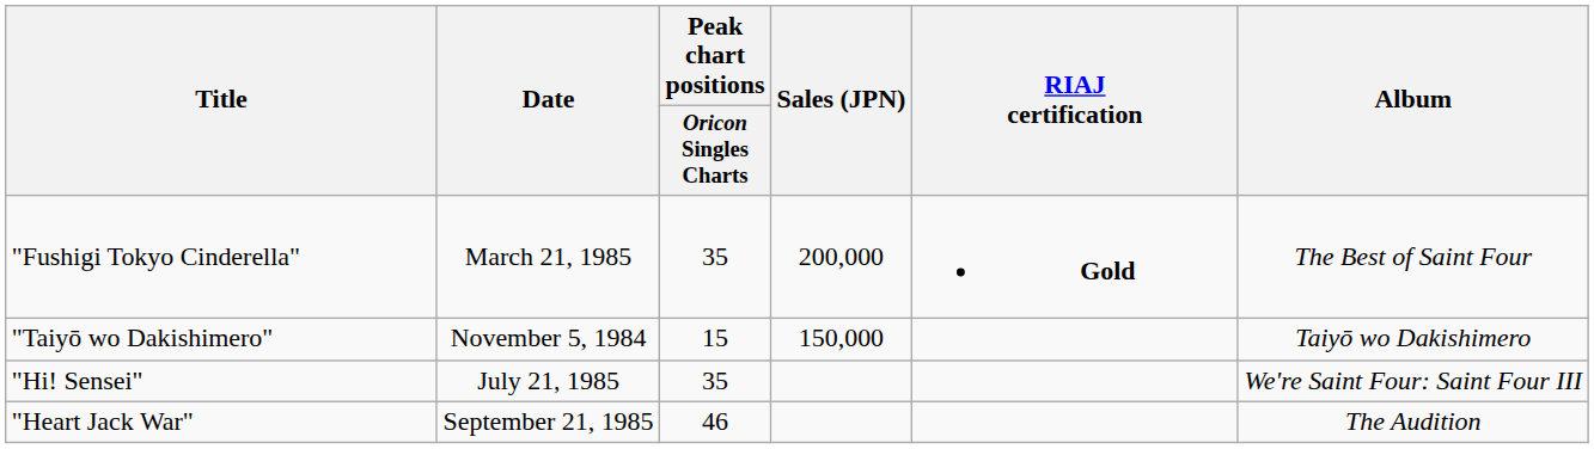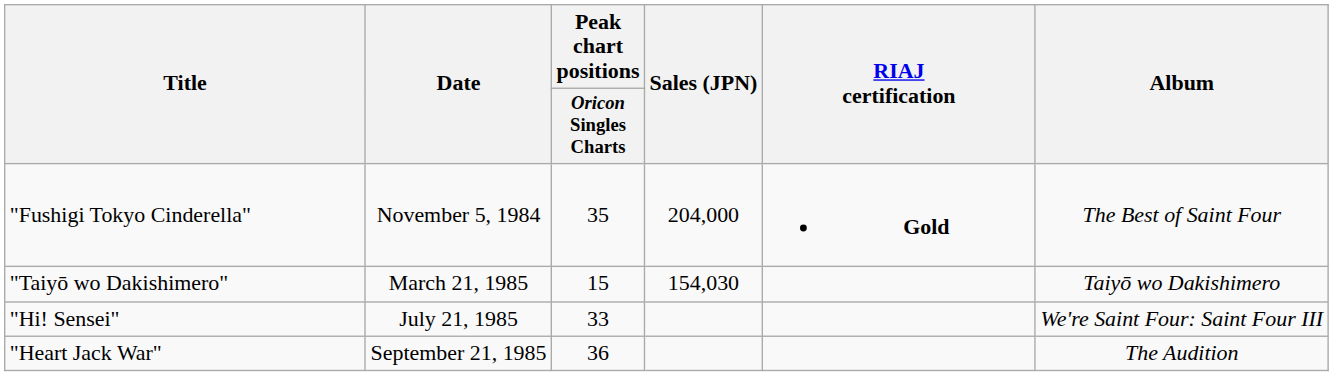"Fushigi Tokyo Cinderella" | Date: March 21, 1985 -> November 5, 1984
"Fushigi Tokyo Cinderella" | Sales (JPN): 200,000 -> 204,000
"Taiyō wo Dakishimero" | Date: November 5, 1984 -> March 21, 1985
"Taiyō wo Dakishimero" | Sales (JPN): 150,000 -> 154,030
"Hi! Sensei" | Peak chart positions / Oricon Singles Charts: 35 -> 33
"Heart Jack War" | Peak chart positions / Oricon Singles Charts: 46 -> 36
